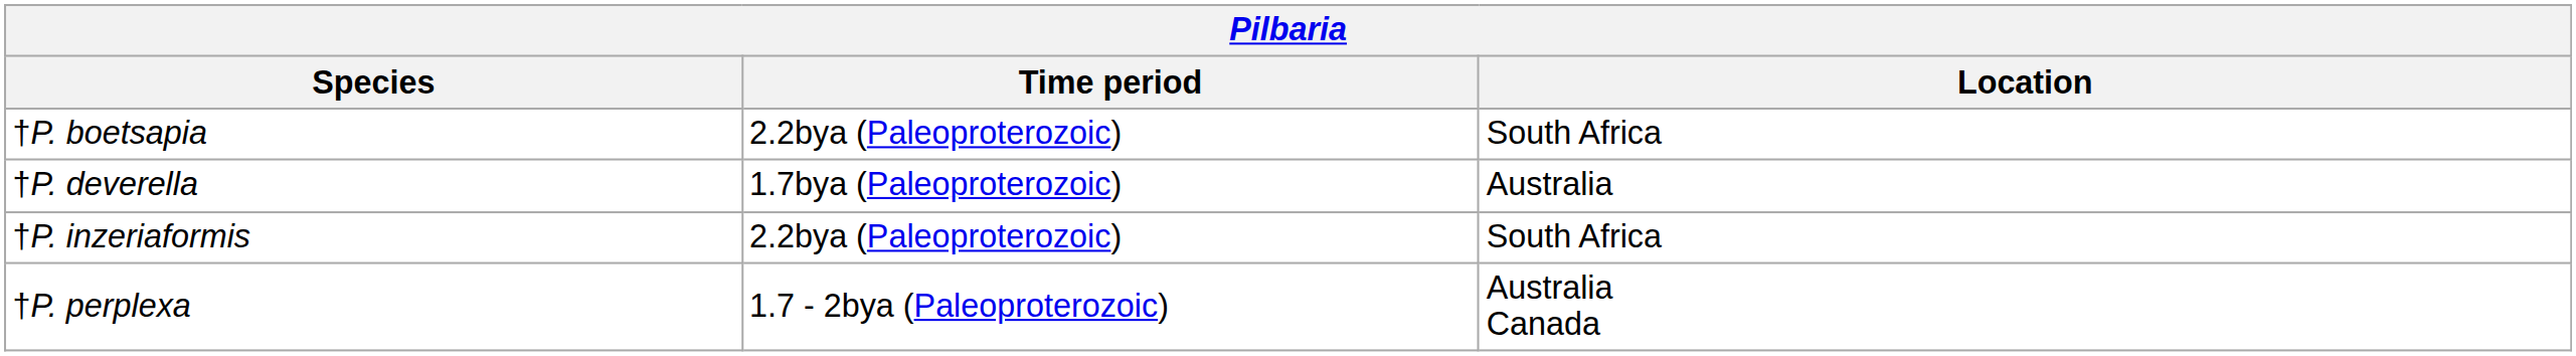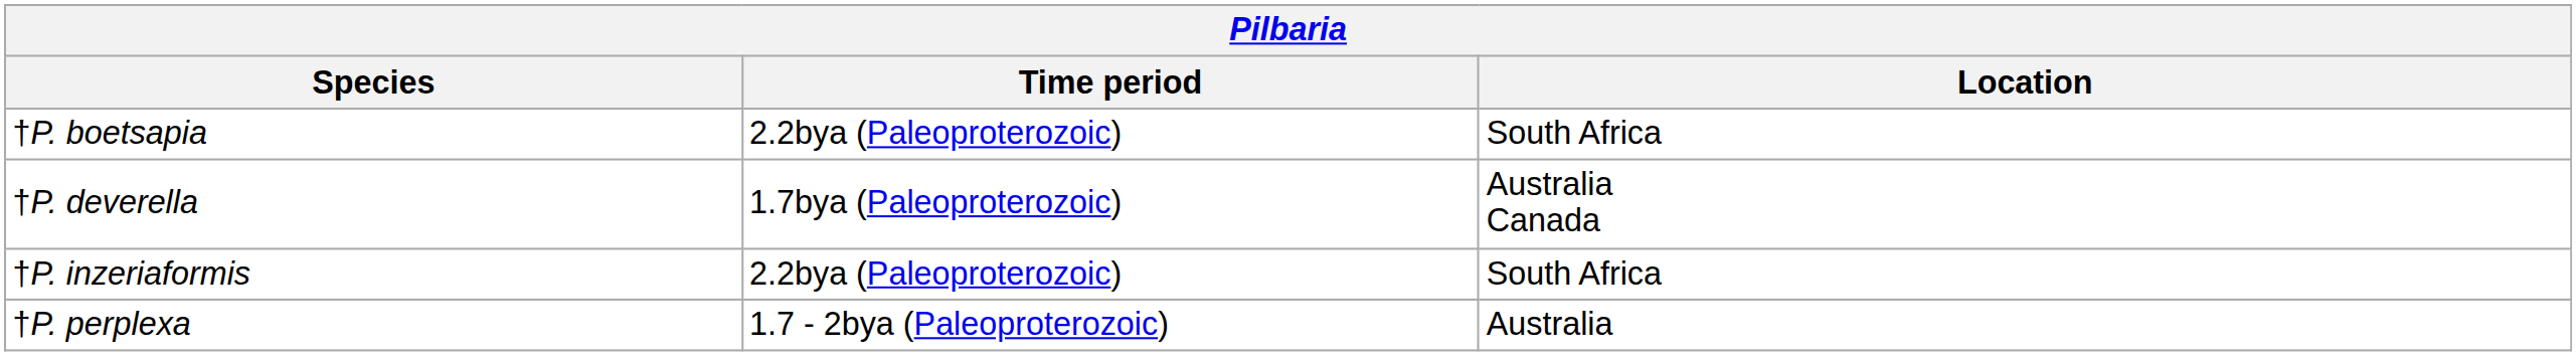†P. deverella | Location: Australia -> Australia Canada
†P. perplexa | Location: Australia Canada -> Australia
